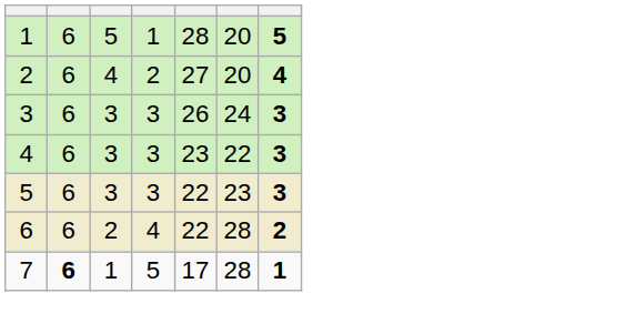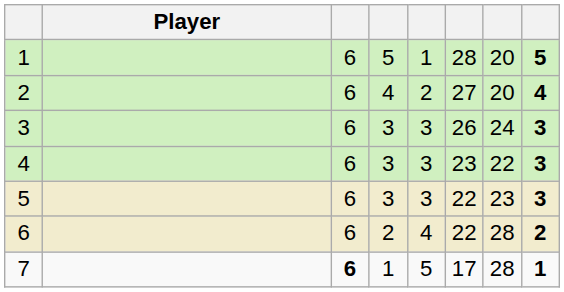+ column: Player
